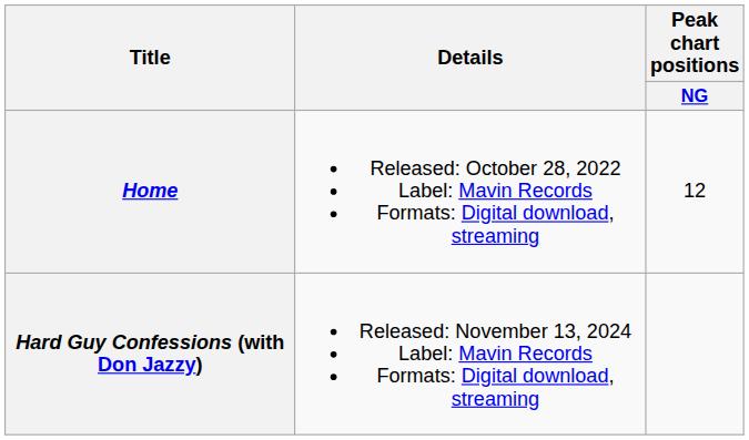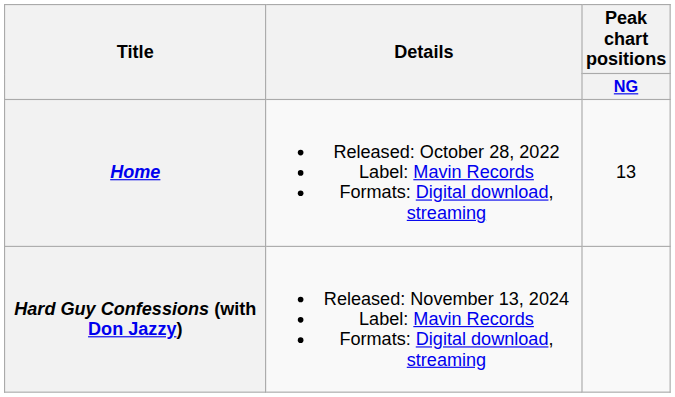Home | Peak chart positions / NG: 12 -> 13
